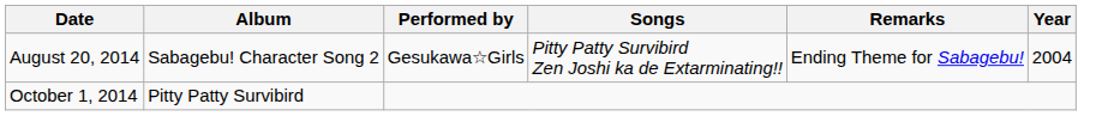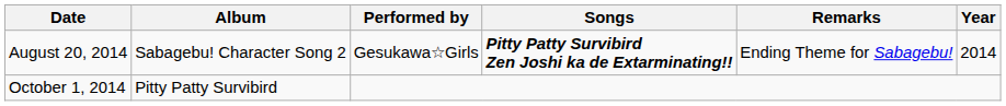August 20, 2014 | Songs: normal -> bold
August 20, 2014 | Year: 2004 -> 2014
